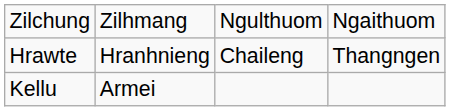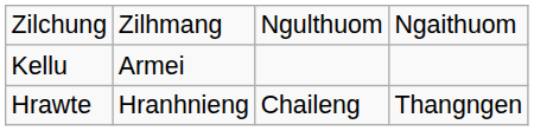rows swapped: Hrawte <-> Kellu
